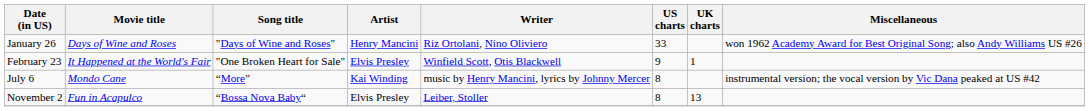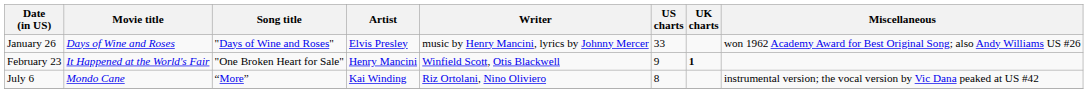January 26 | Artist: Henry Mancini -> Elvis Presley
January 26 | Writer: Riz Ortolani, Nino Oliviero -> music by Henry Mancini, lyrics by Johnny Mercer
February 23 | Artist: Elvis Presley -> Henry Mancini
February 23 | UK charts: normal -> bold
July 6 | Writer: music by Henry Mancini, lyrics by Johnny Mercer -> Riz Ortolani, Nino Oliviero
- row: November 2 | Fun in Acapulco | “Bossa Nova Baby“ | Elvis Presley | Leiber, Stoller | 8 | 13
